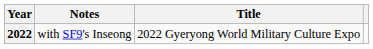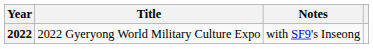columns swapped: Title <-> Notes
